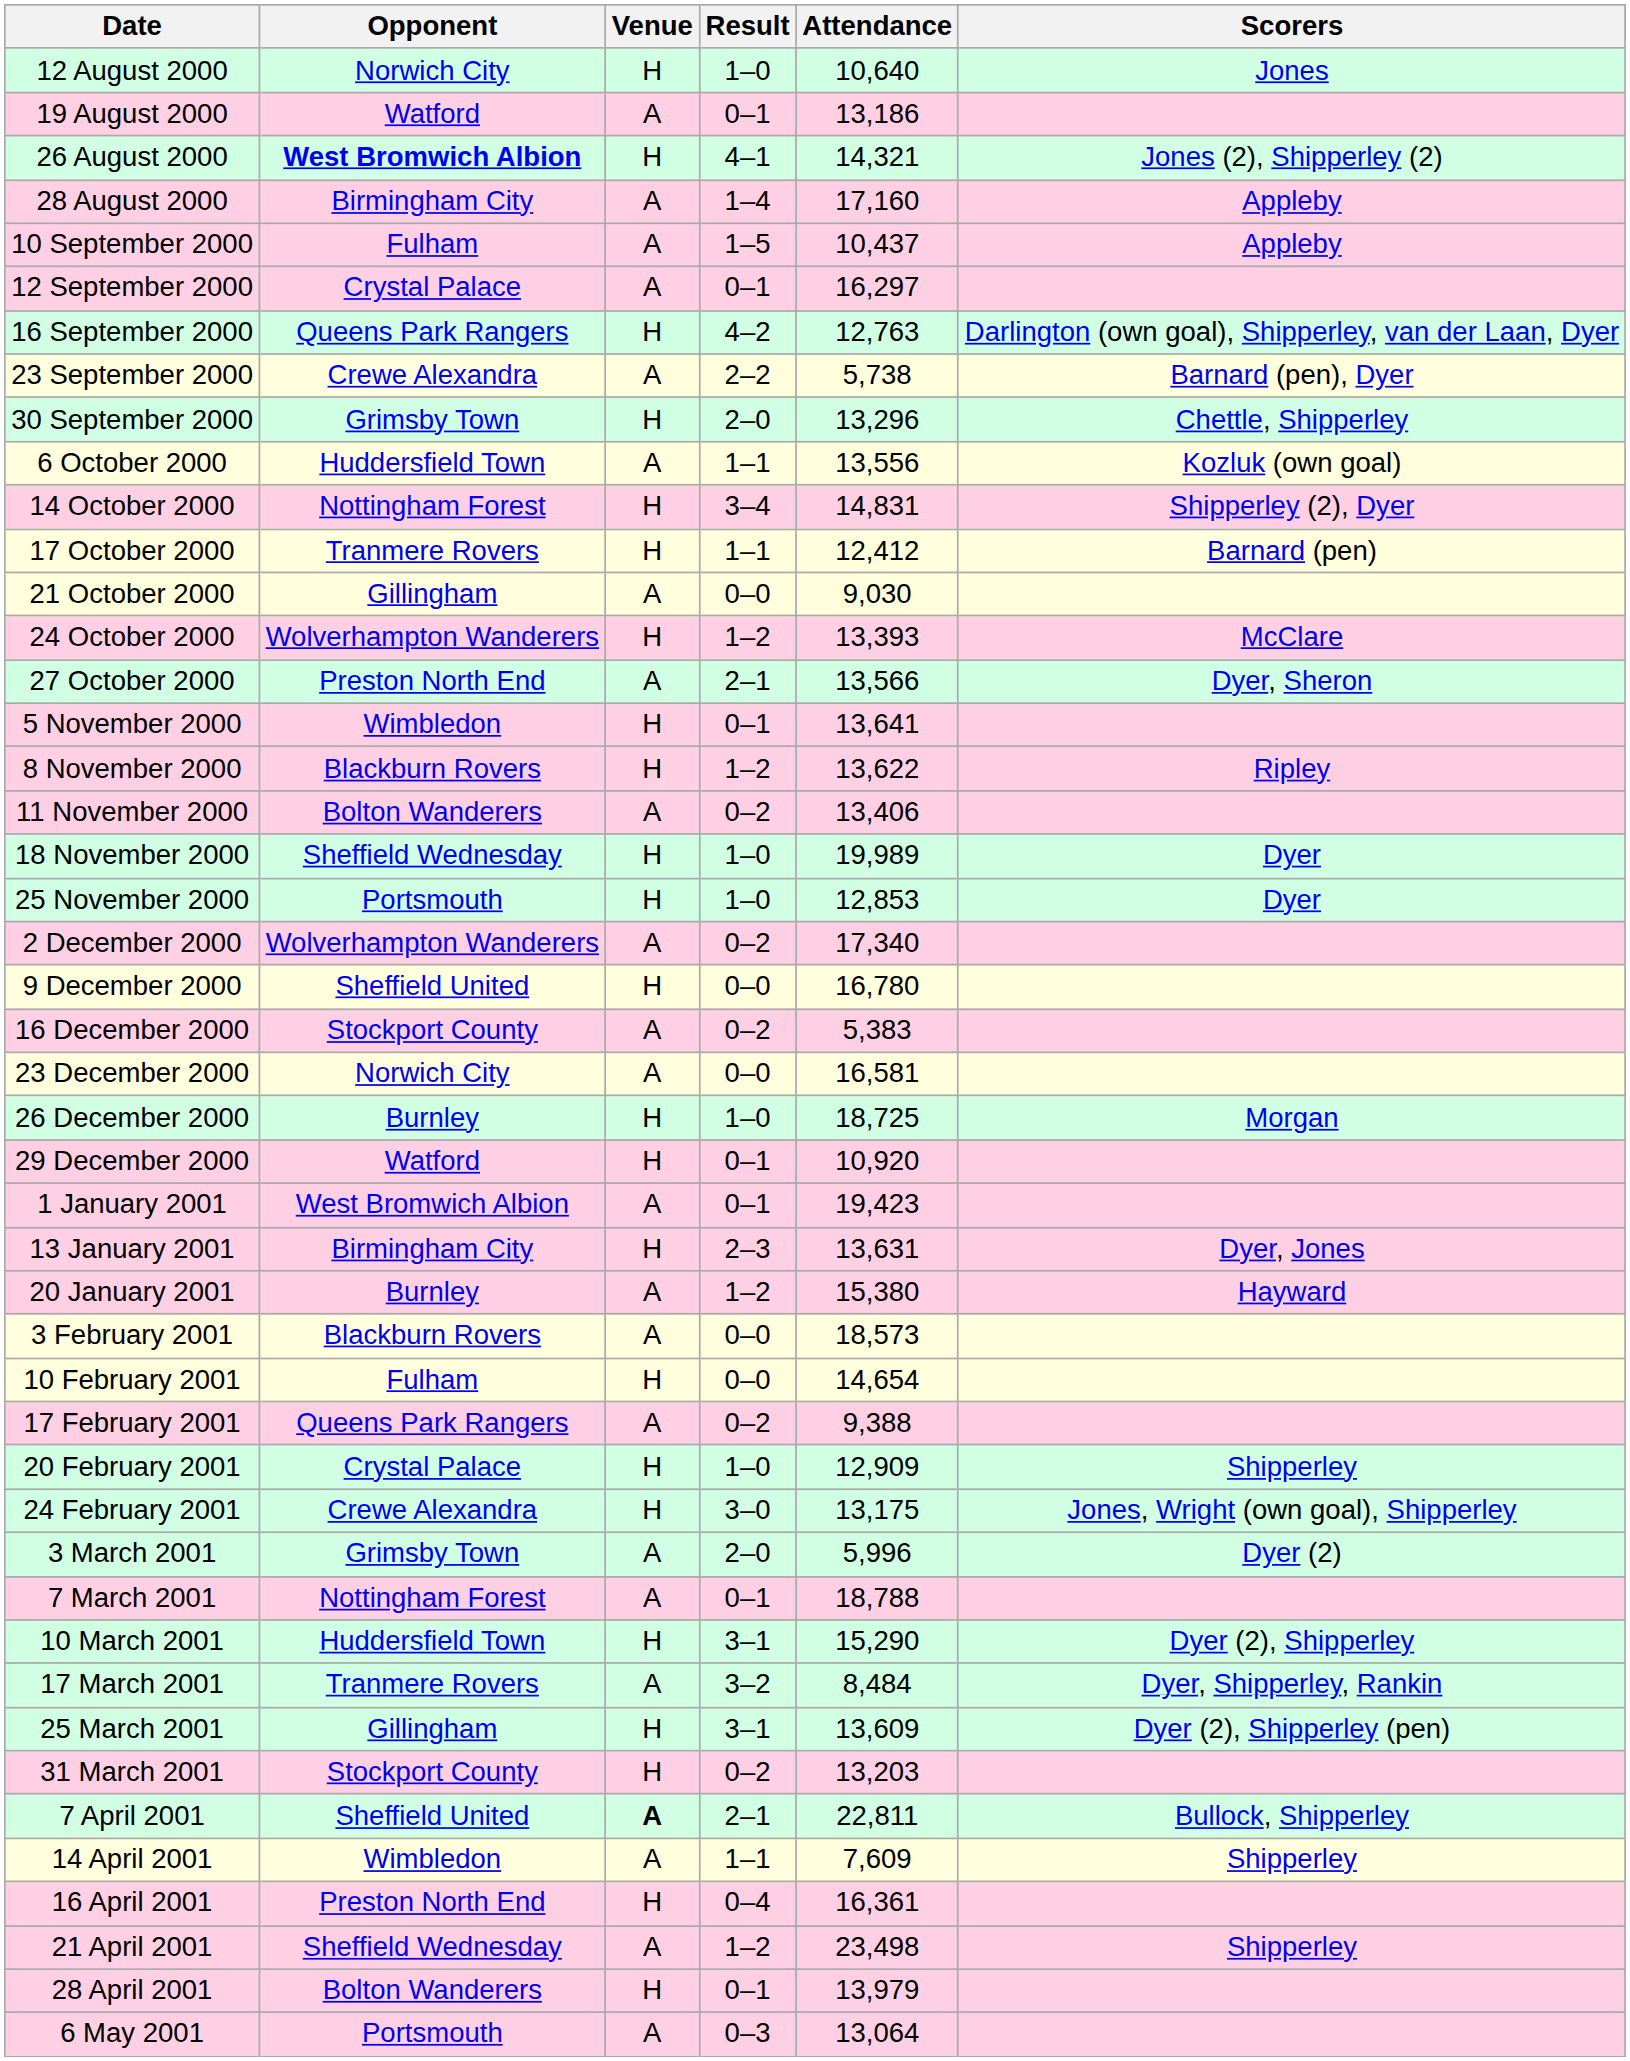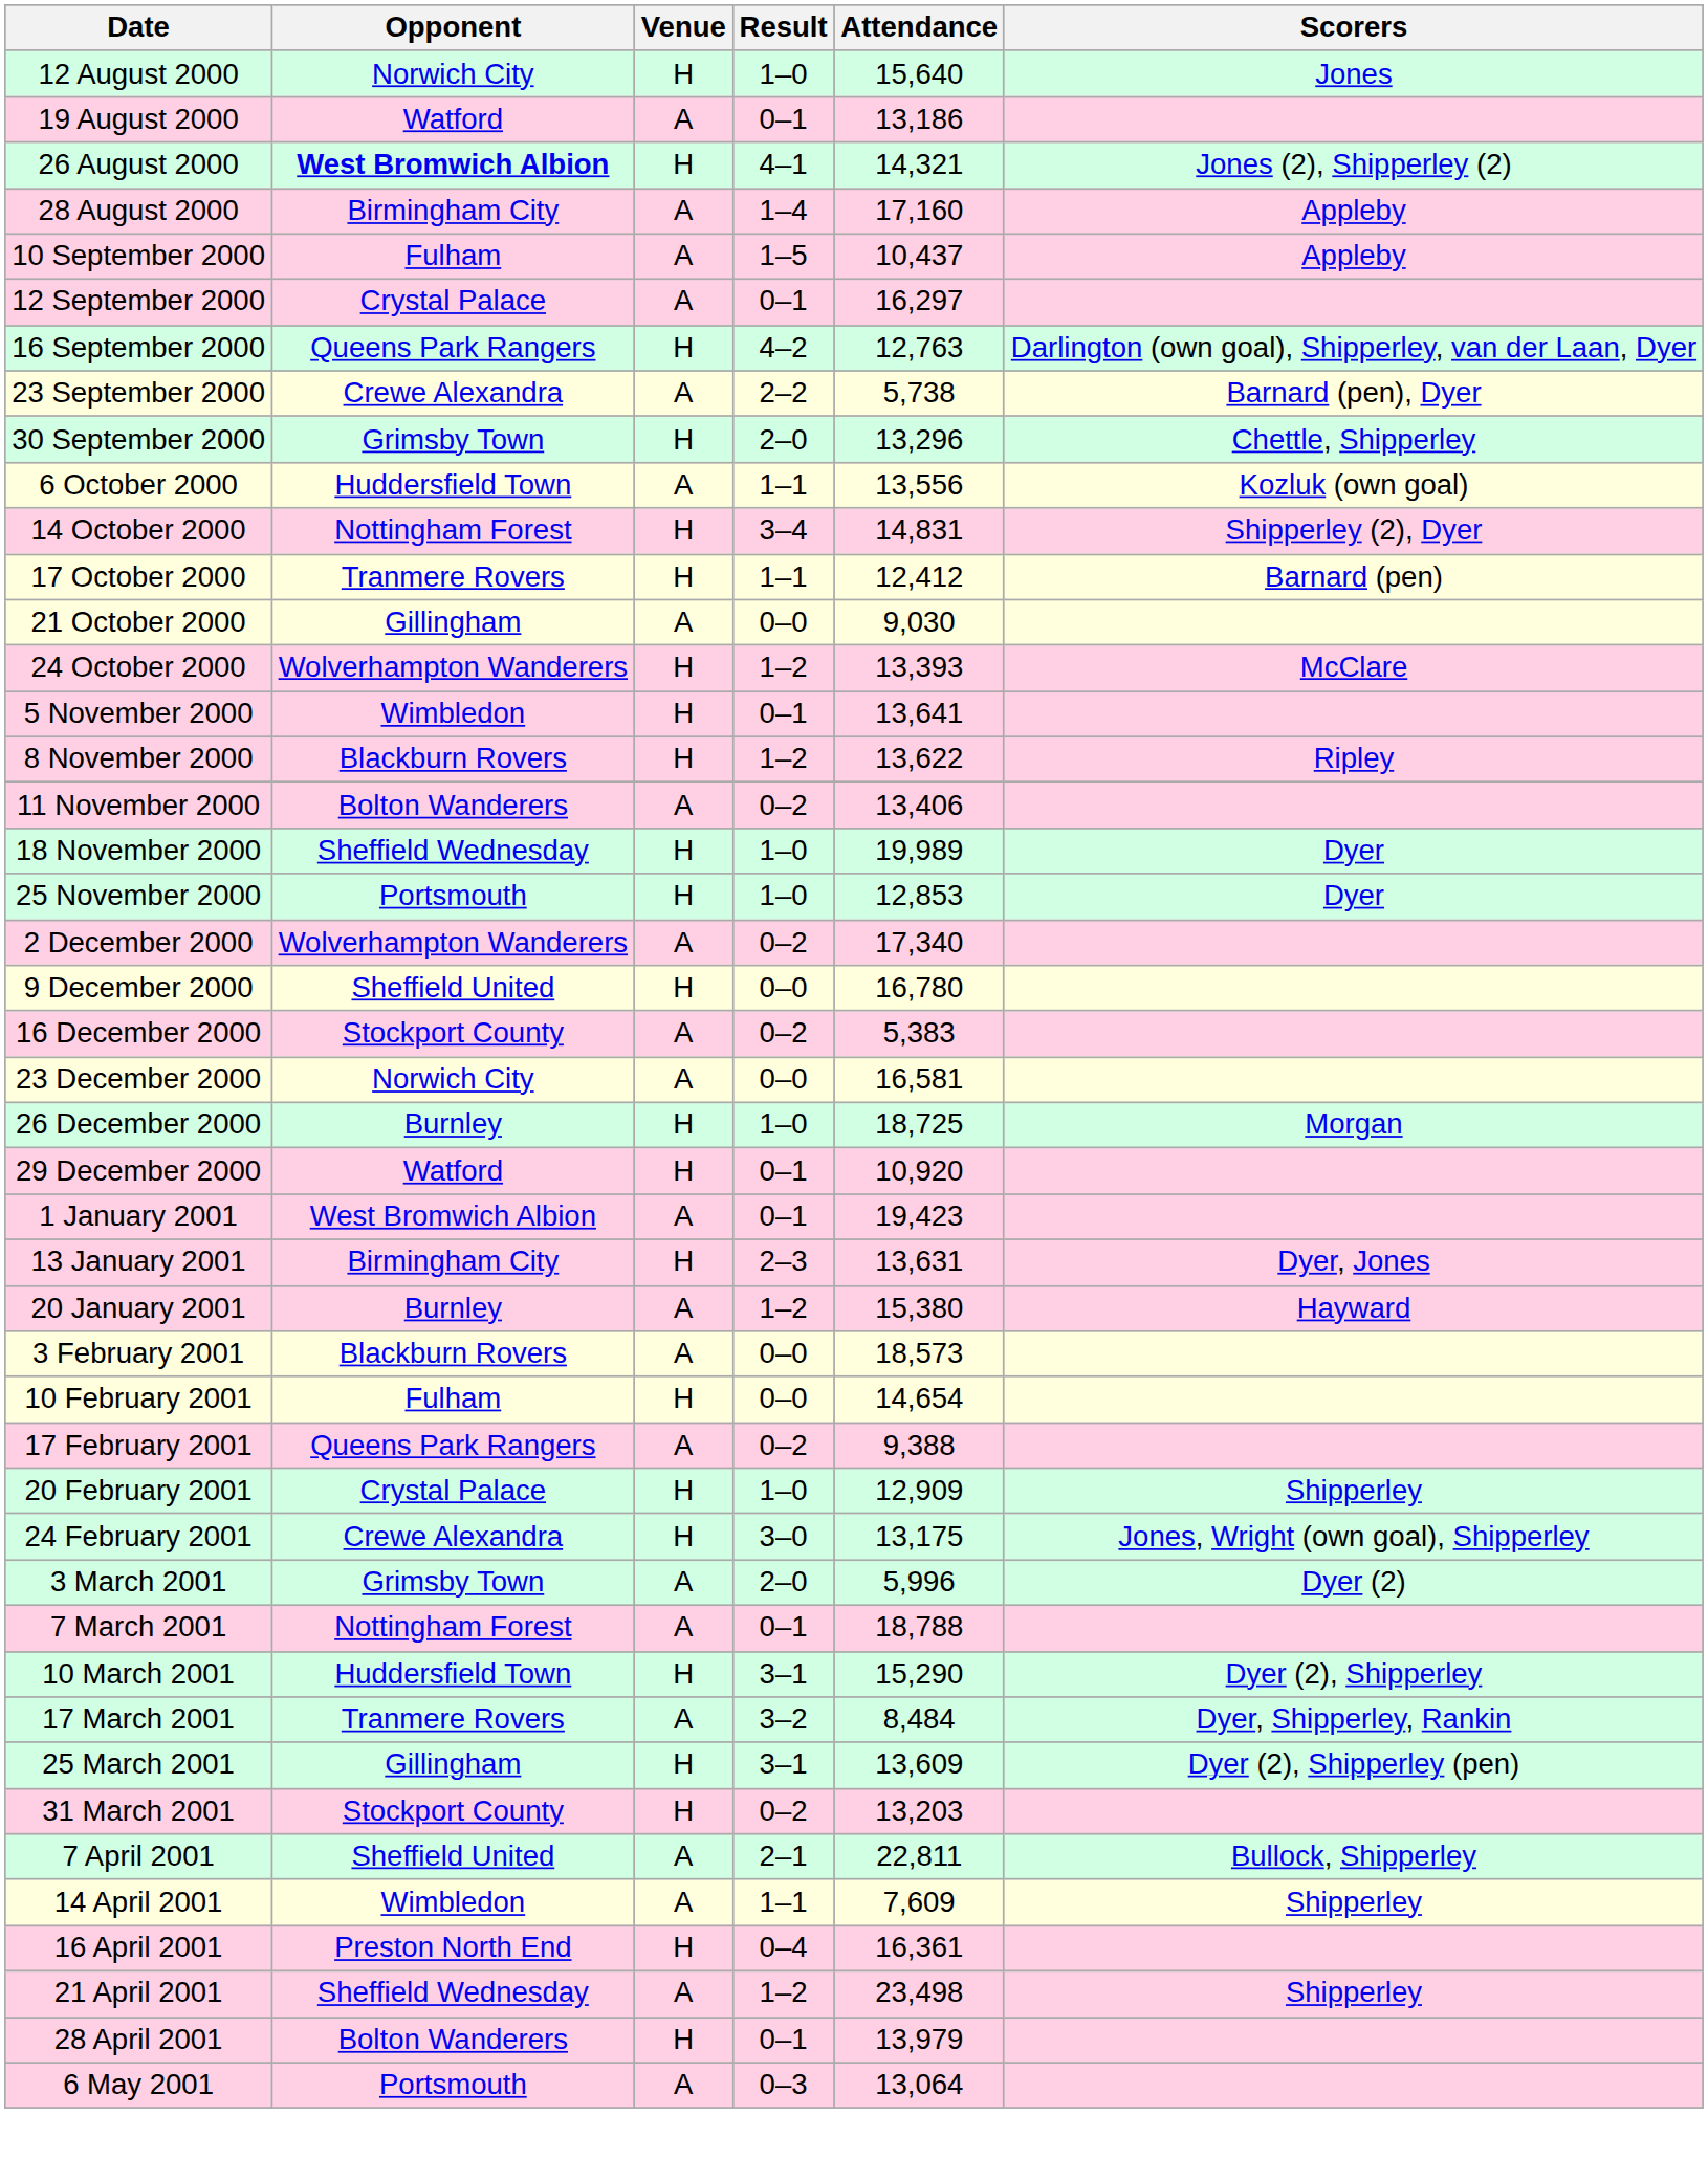12 August 2000 | Attendance: 10,640 -> 15,640
- row: 27 October 2000 | Preston North End | A | 2–1 | 13,566 | Dyer, Sheron
7 April 2001 | Venue: bold -> normal
